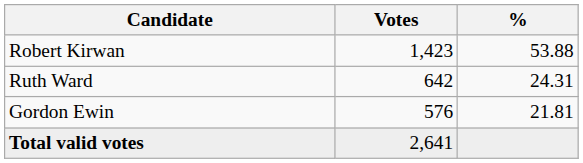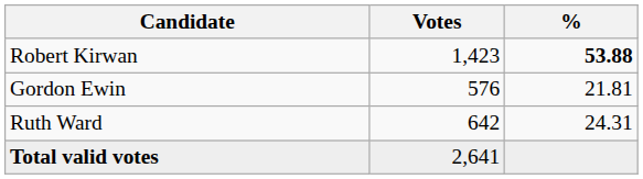Robert Kirwan | %: normal -> bold
rows swapped: Ruth Ward <-> Gordon Ewin
